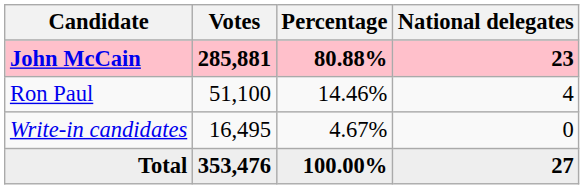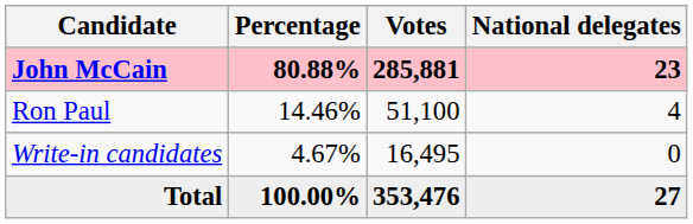columns swapped: Votes <-> Percentage
